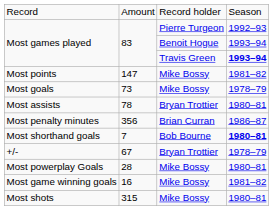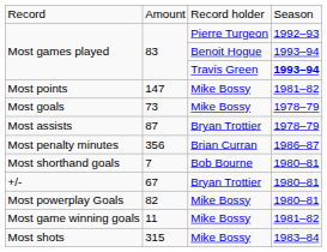Most assists | column 2: 78 -> 87
Most assists | column 4: 1980–81 -> 1978–79
Most shorthand goals | column 4: bold -> normal
+/- | column 4: 1978–79 -> 1980–81
Most powerplay Goals | column 2: 28 -> 82
Most game winning goals | column 2: 16 -> 11
Most shots | column 4: 1980–81 -> 1983–84
